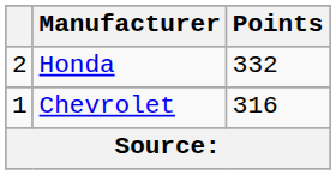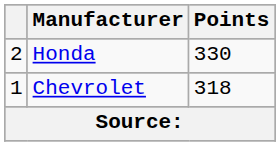Honda | Points: 332 -> 330
Chevrolet | Points: 316 -> 318
